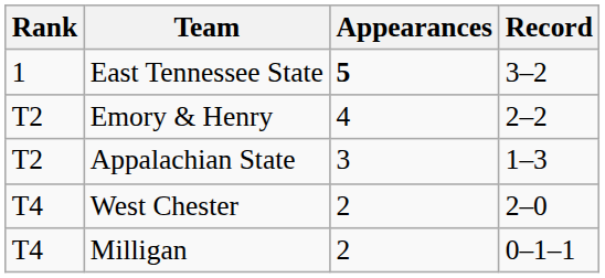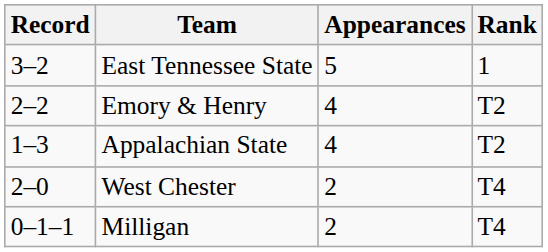columns swapped: Rank <-> Record
East Tennessee State | Appearances: bold -> normal
Appalachian State | Appearances: 3 -> 4
